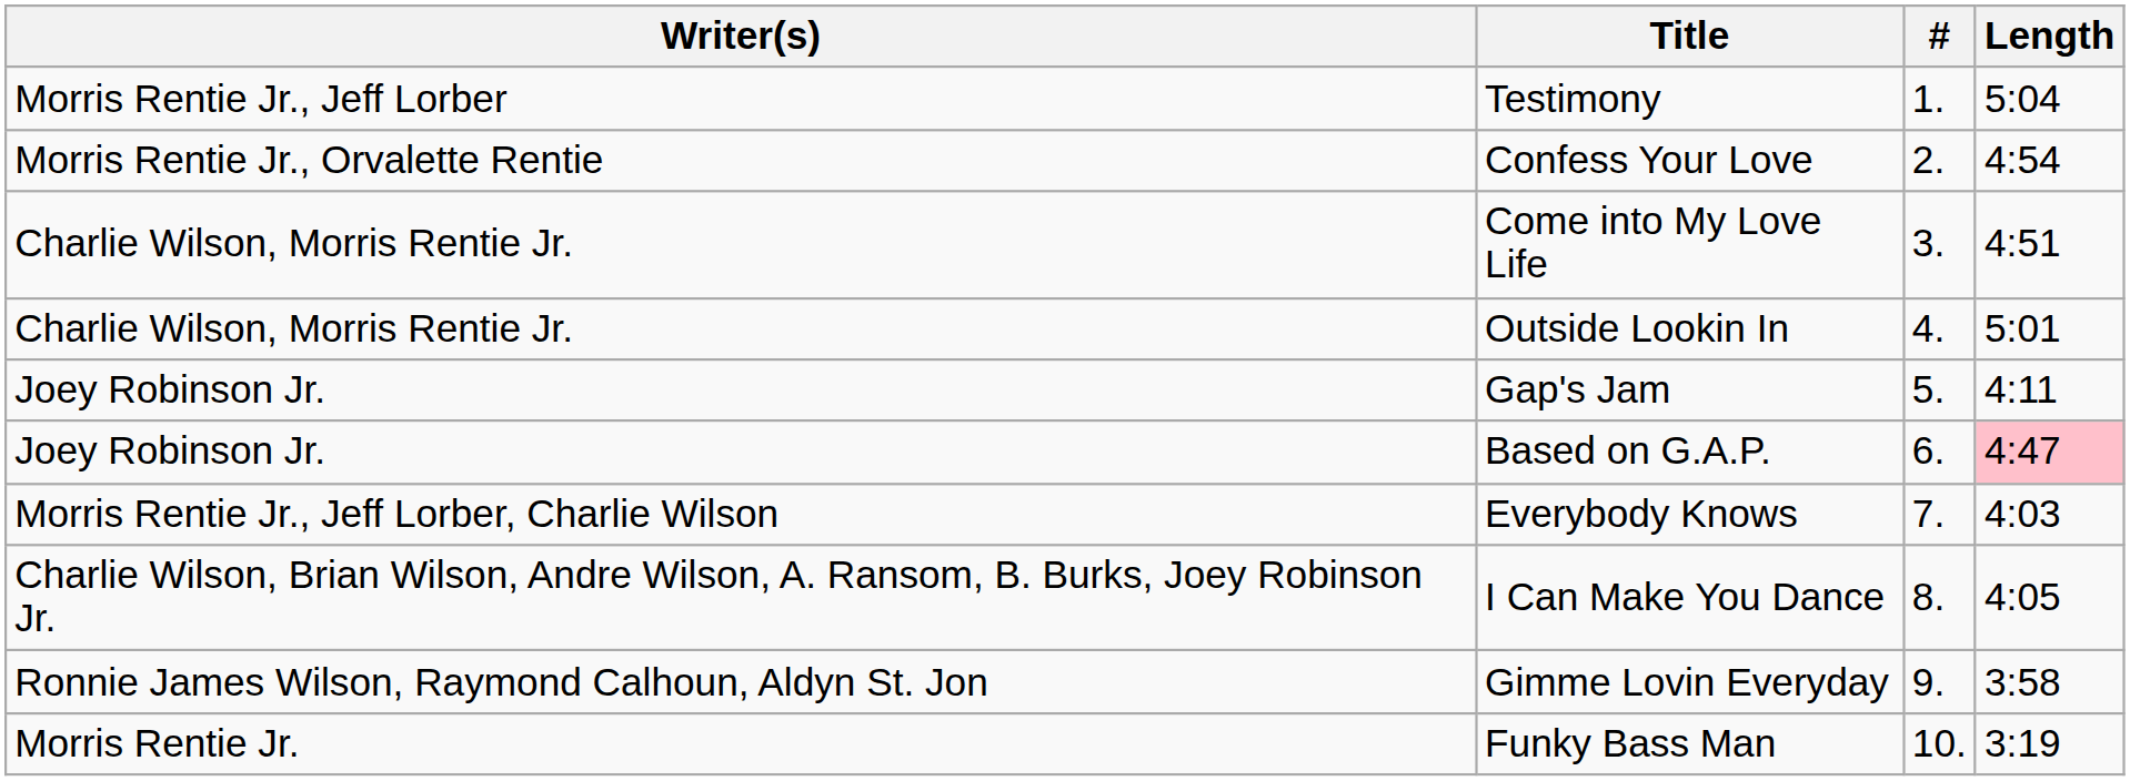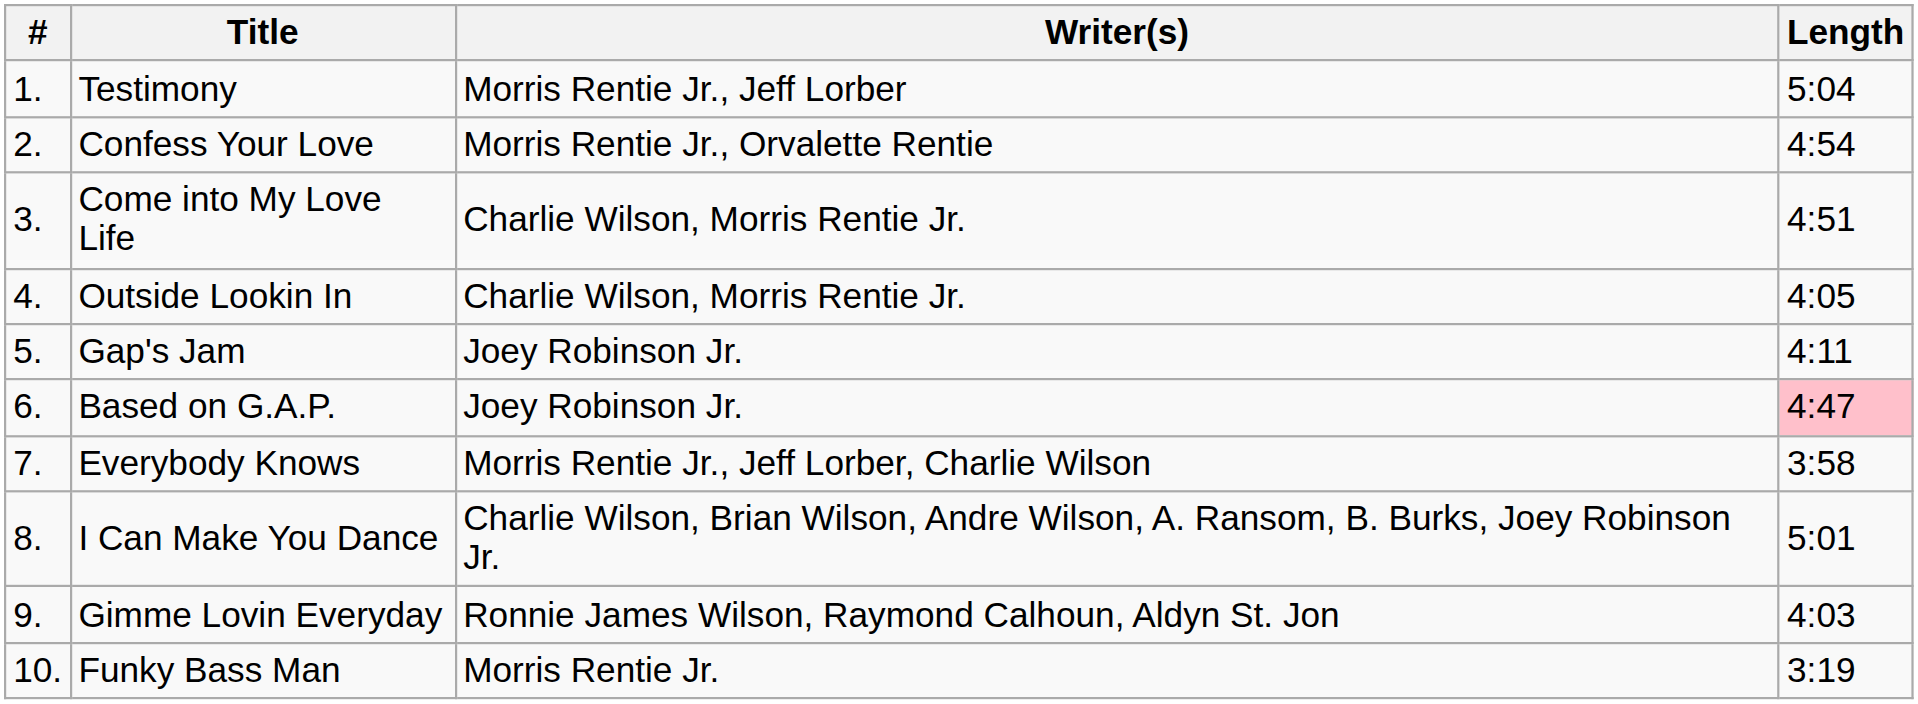columns swapped: # <-> Writer(s)
Outside Lookin In | Length: 5:01 -> 4:05
Everybody Knows | Length: 4:03 -> 3:58
I Can Make You Dance | Length: 4:05 -> 5:01
Gimme Lovin Everyday | Length: 3:58 -> 4:03
